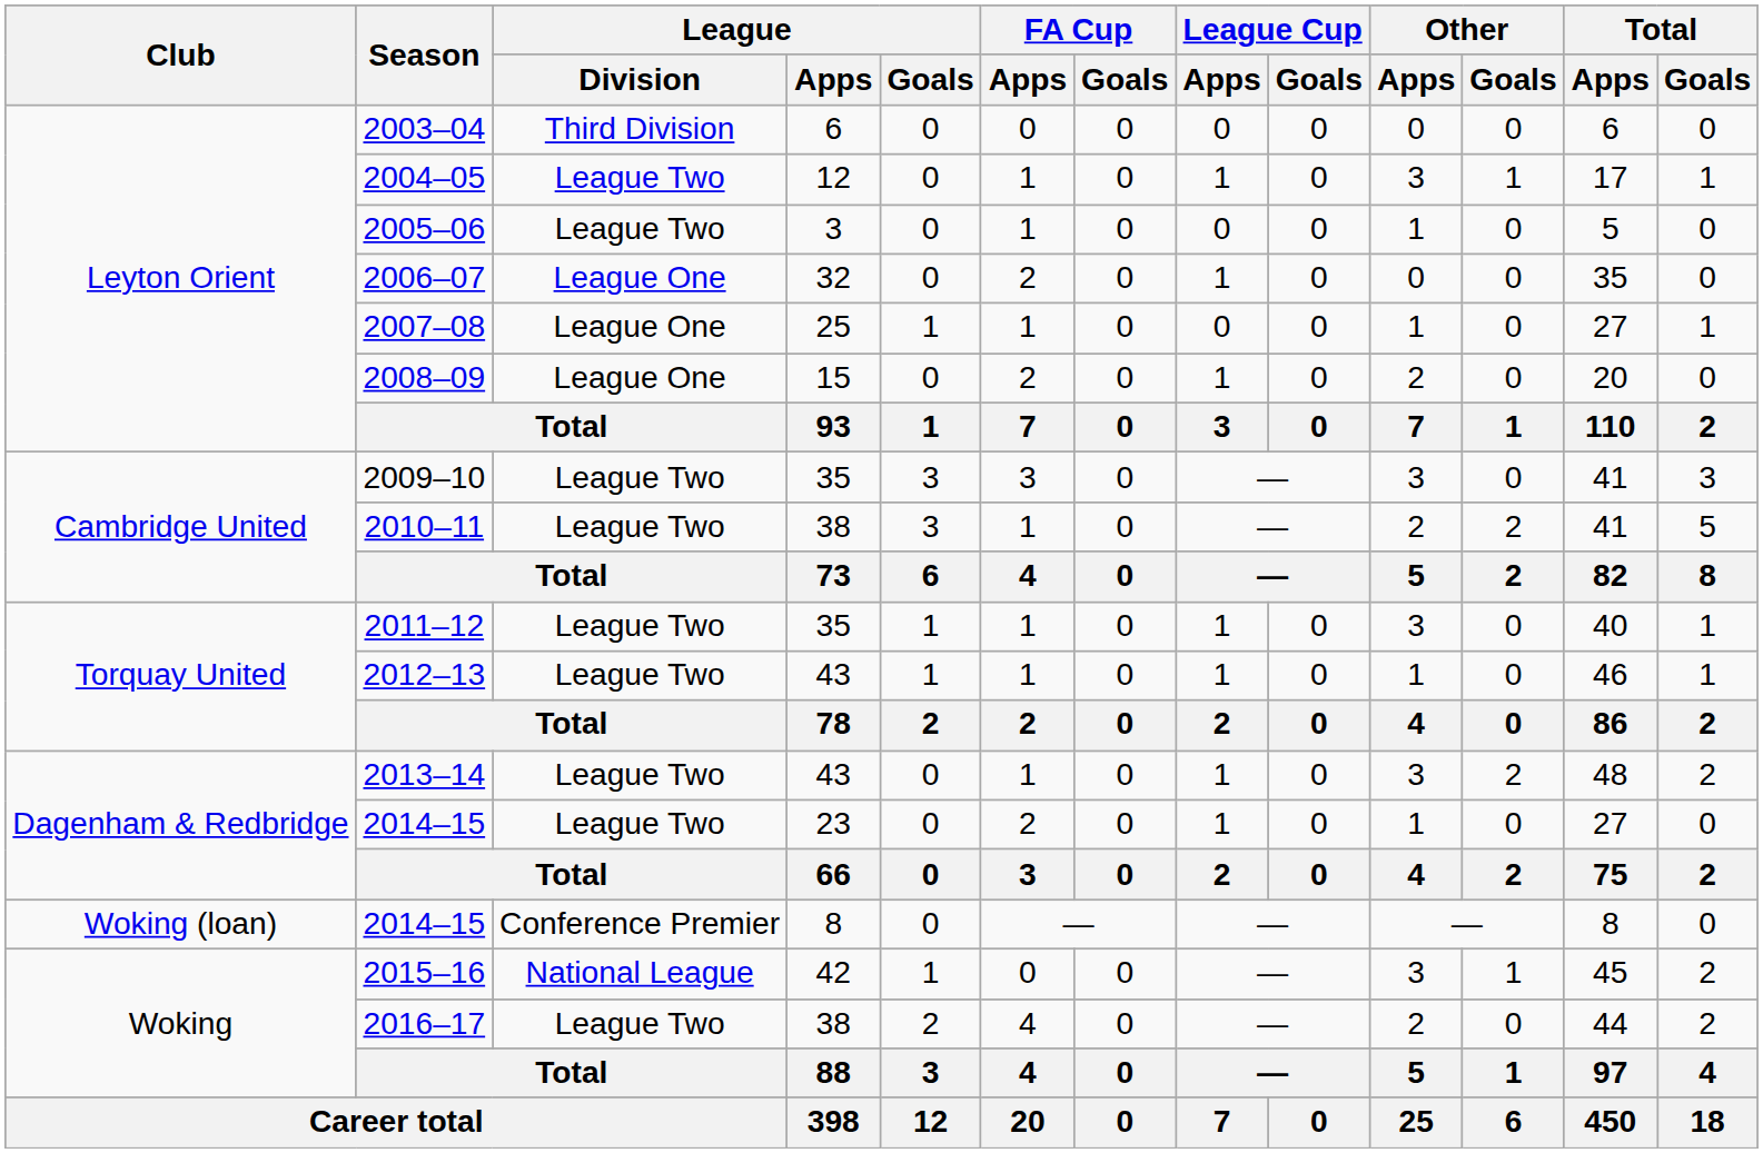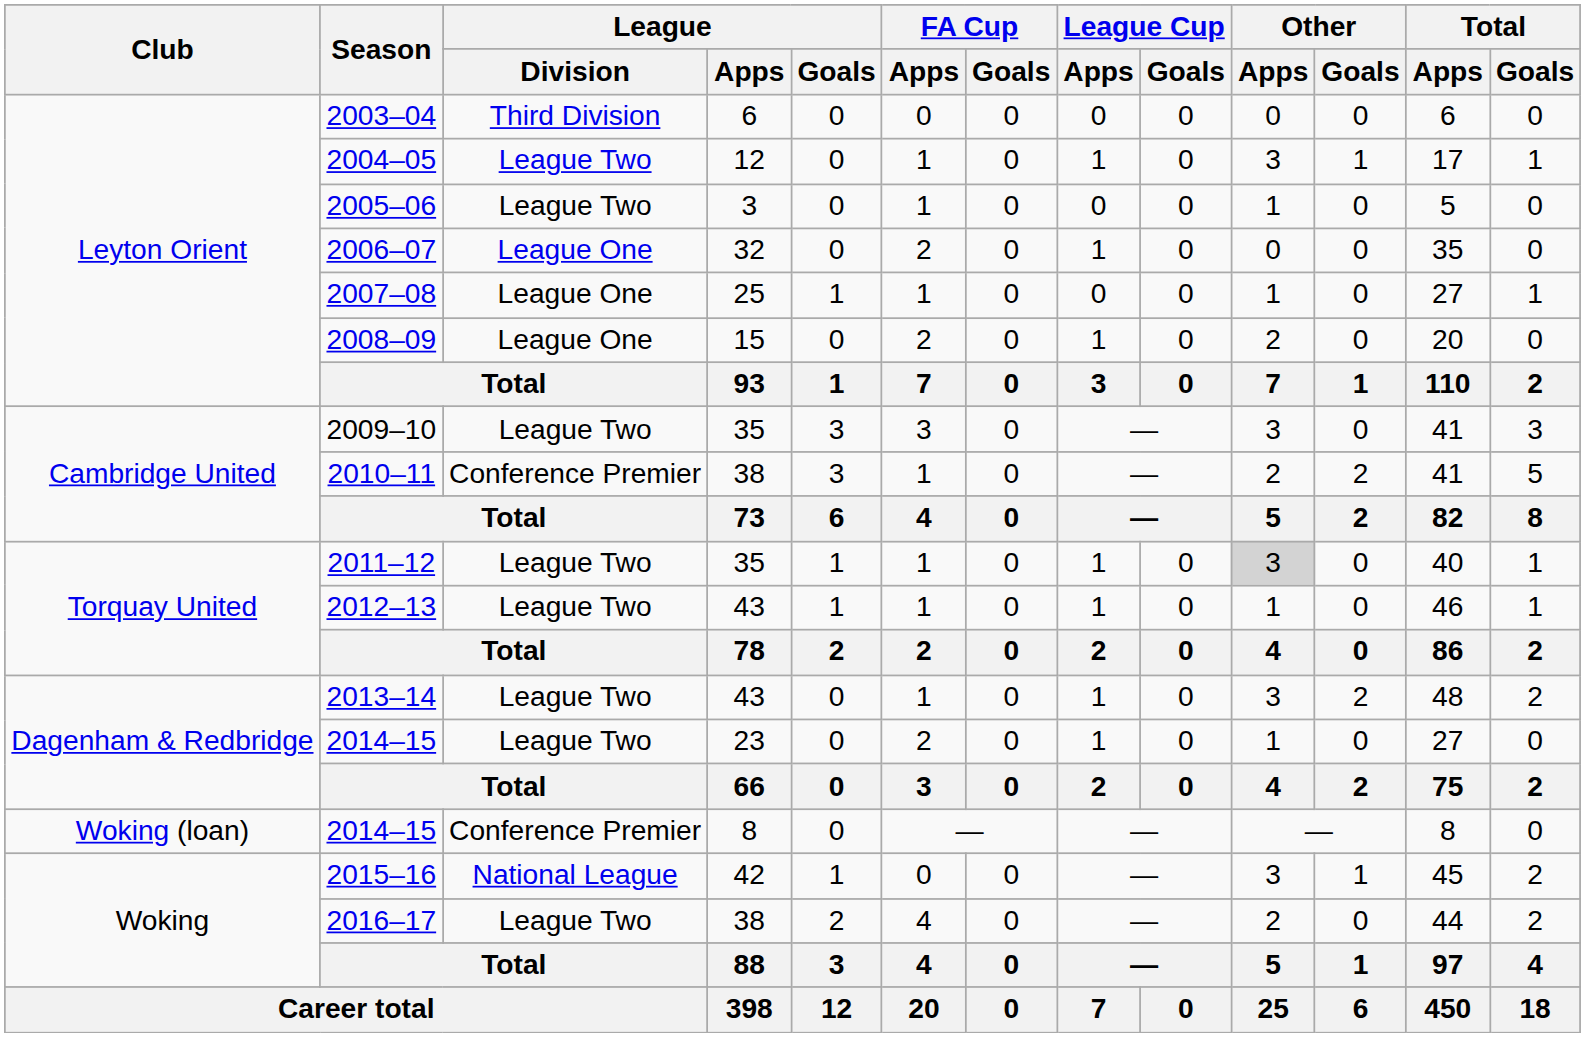2010–11 | League / Division: League Two -> Conference Premier
2011–12 | Other / Apps: no background -> lightgrey background
